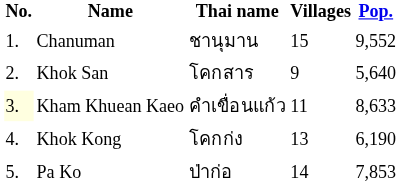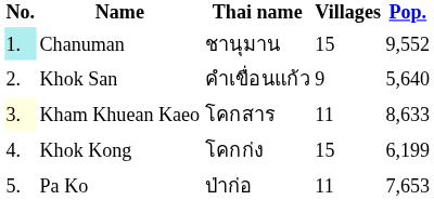Chanuman | No.: no background -> paleturquoise background
Khok San | Thai name: โคกสาร -> คำเขื่อนแก้ว
Kham Khuean Kaeo | Thai name: คำเขื่อนแก้ว -> โคกสาร
Khok Kong | Villages: 13 -> 15
Khok Kong | Pop.: 6,190 -> 6,199
Pa Ko | Villages: 14 -> 11
Pa Ko | Pop.: 7,853 -> 7,653
